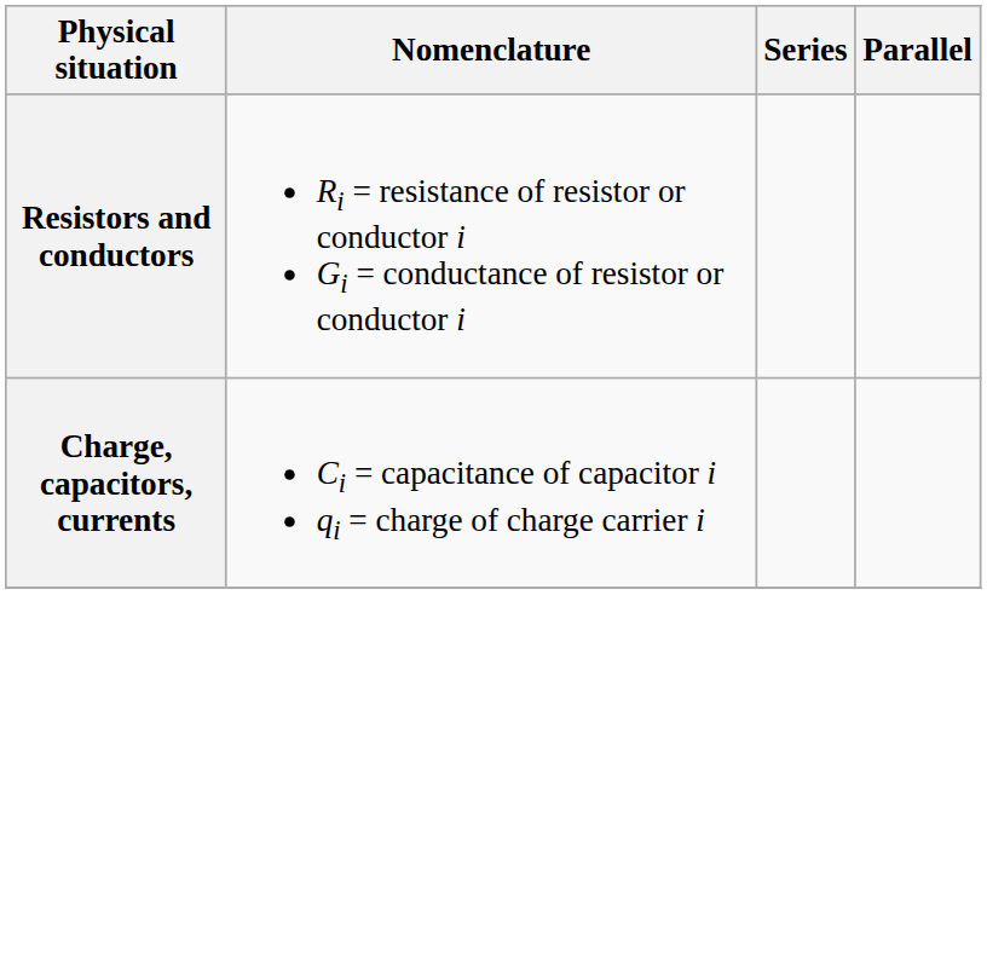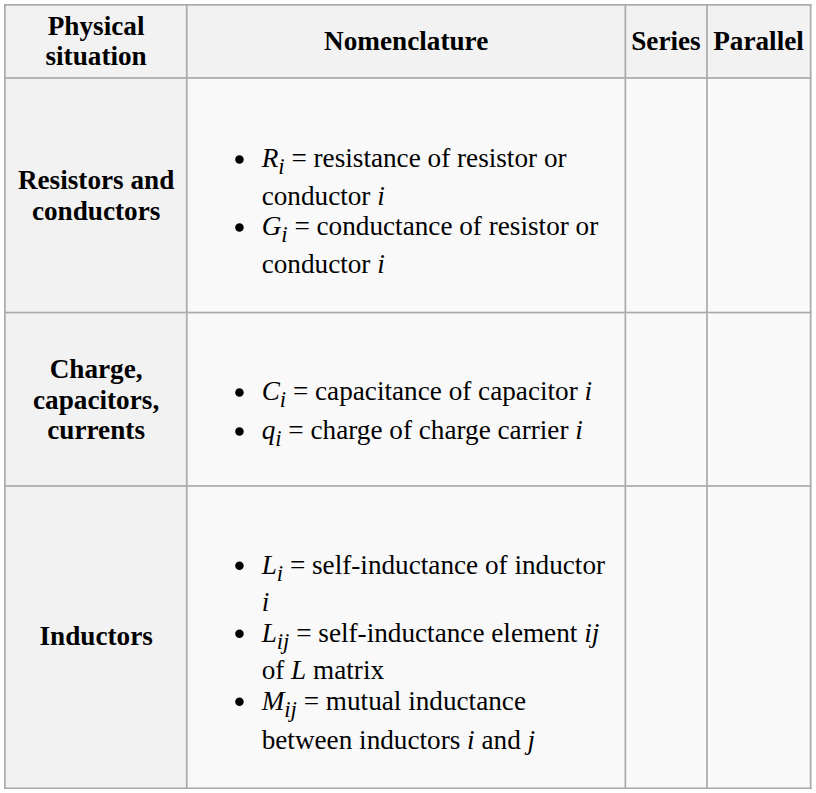+ row: Inductors | Li = self-inductance of inductor i Lij = self-inductance element ij of L matrix Mij = mutual inductance between inductors i and j
